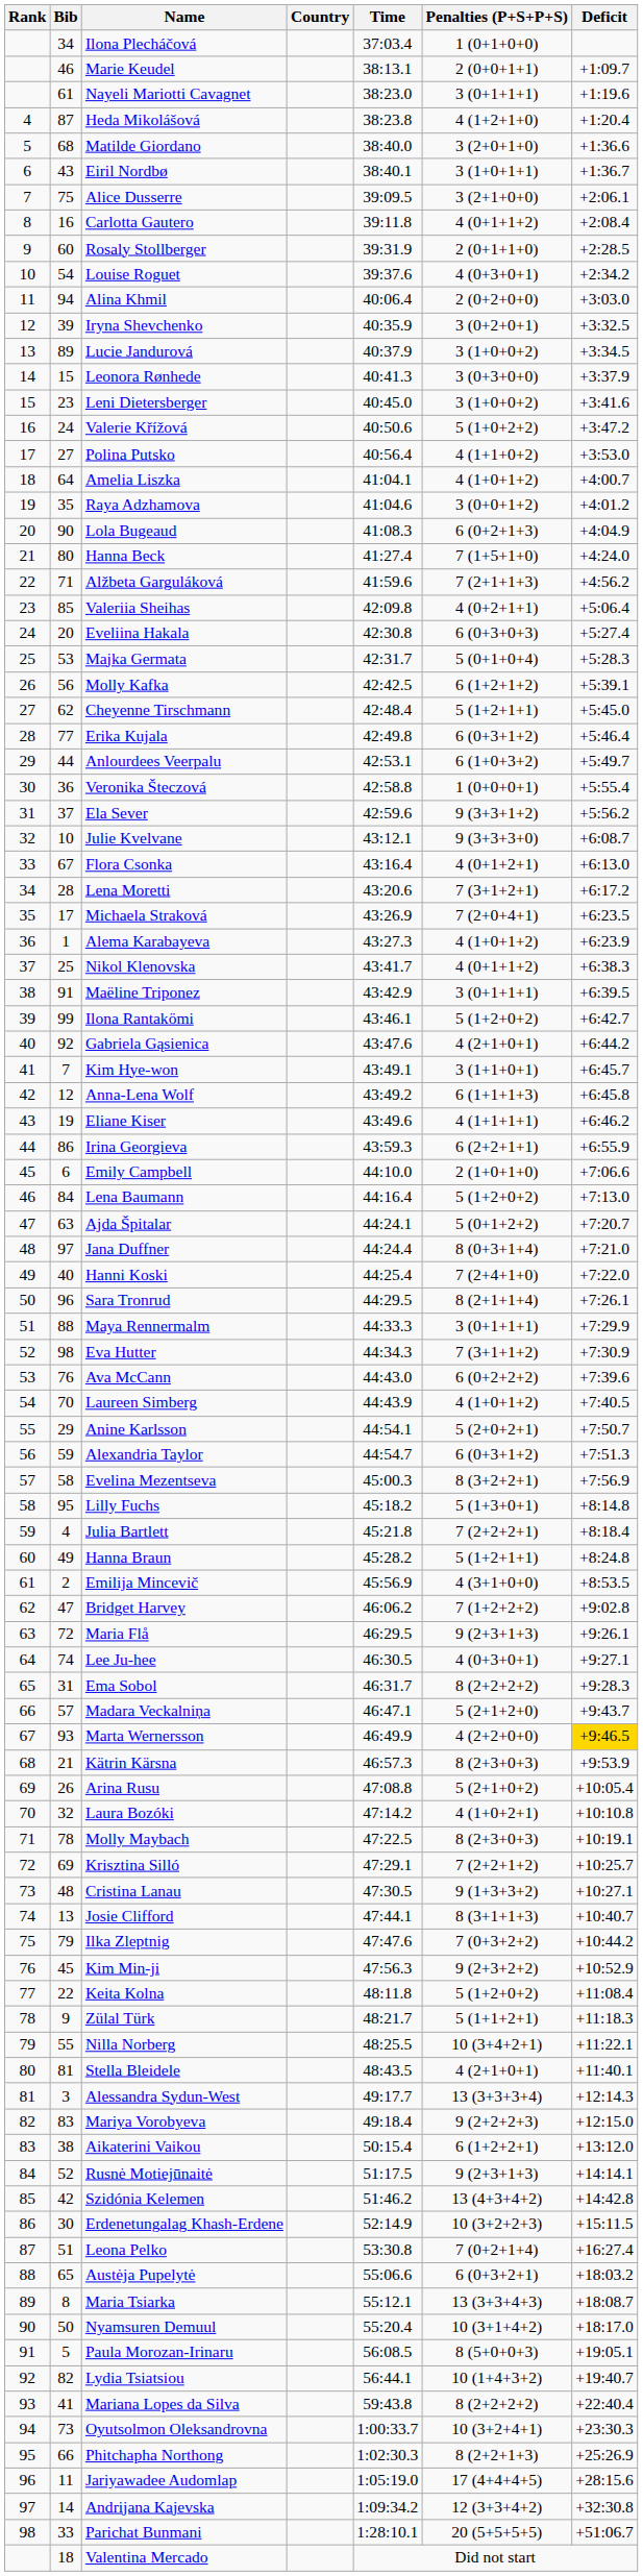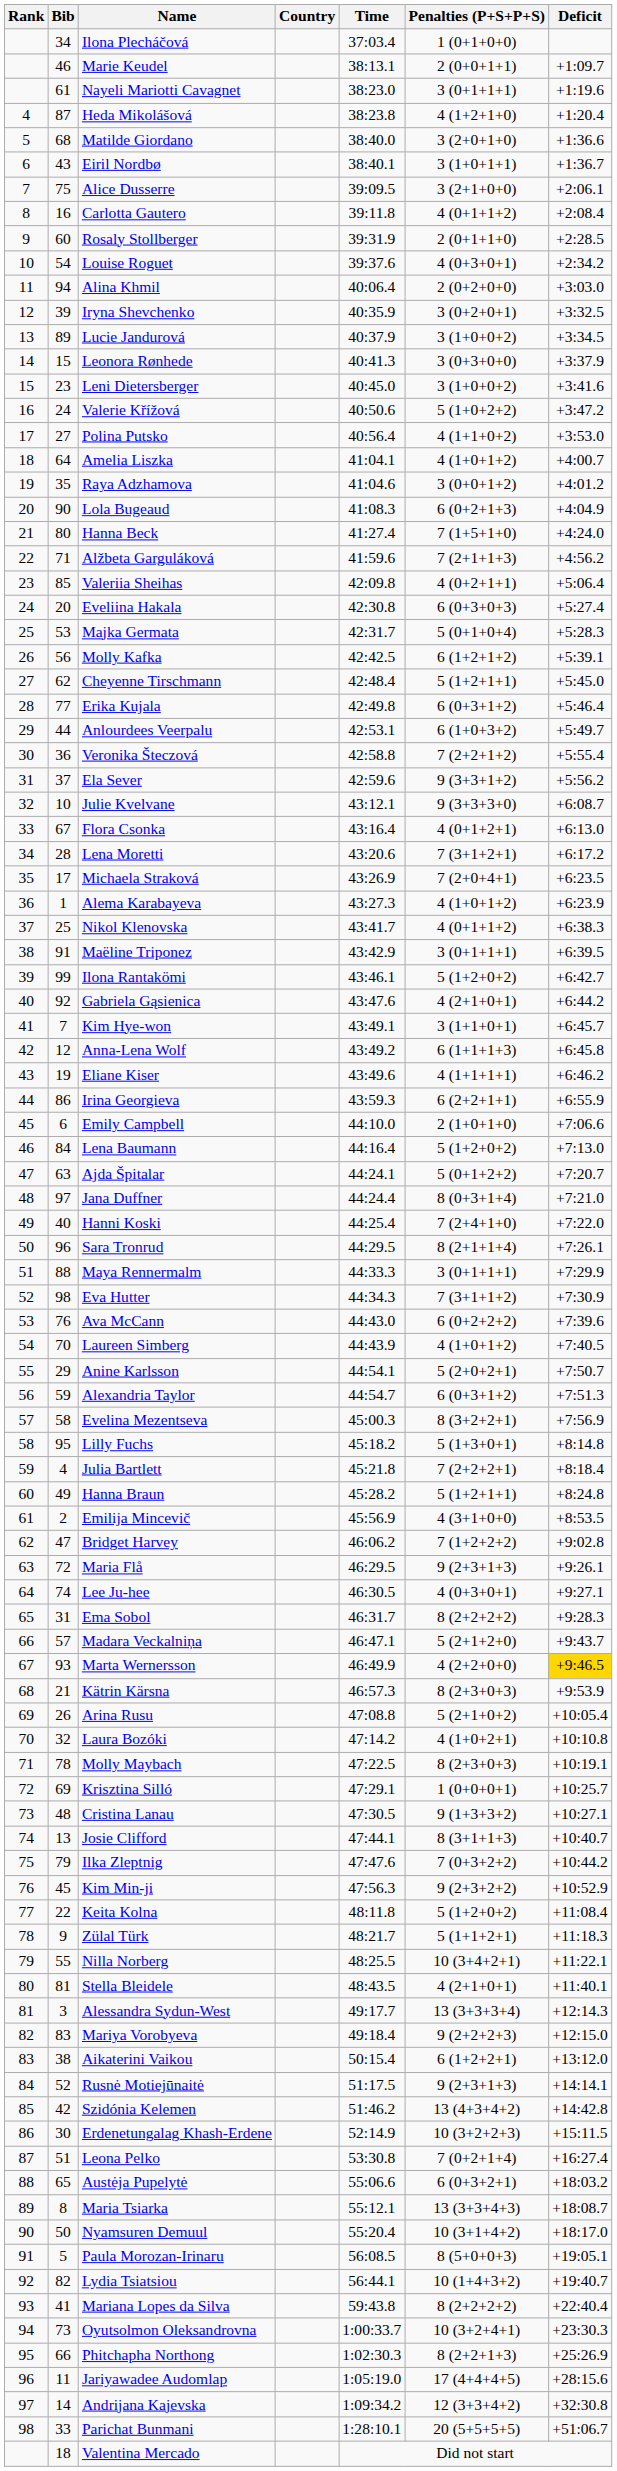Veronika Šteczová | Penalties (P+S+P+S): 1 (0+0+0+1) -> 7 (2+2+1+2)
Krisztina Silló | Penalties (P+S+P+S): 7 (2+2+1+2) -> 1 (0+0+0+1)
